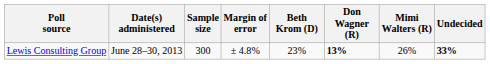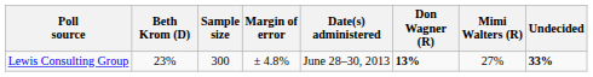columns swapped: Date(s) administered <-> Beth Krom (D)
Lewis Consulting Group | Mimi Walters (R): 26% -> 27%
